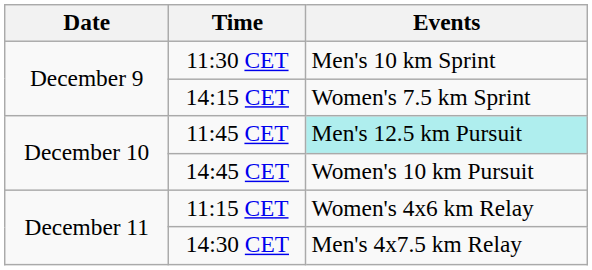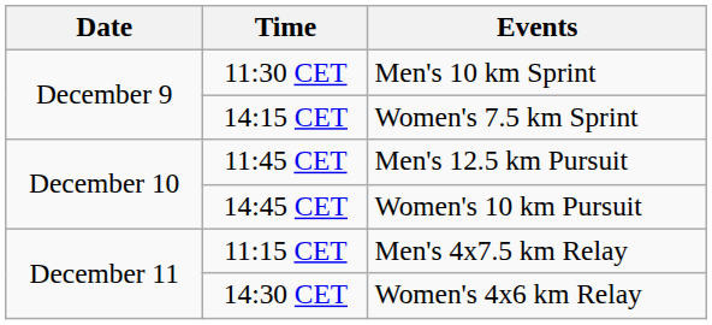11:45 CET | Events: paleturquoise background -> no background
11:15 CET | Events: Women's 4x6 km Relay -> Men's 4x7.5 km Relay
14:30 CET | Events: Men's 4x7.5 km Relay -> Women's 4x6 km Relay
